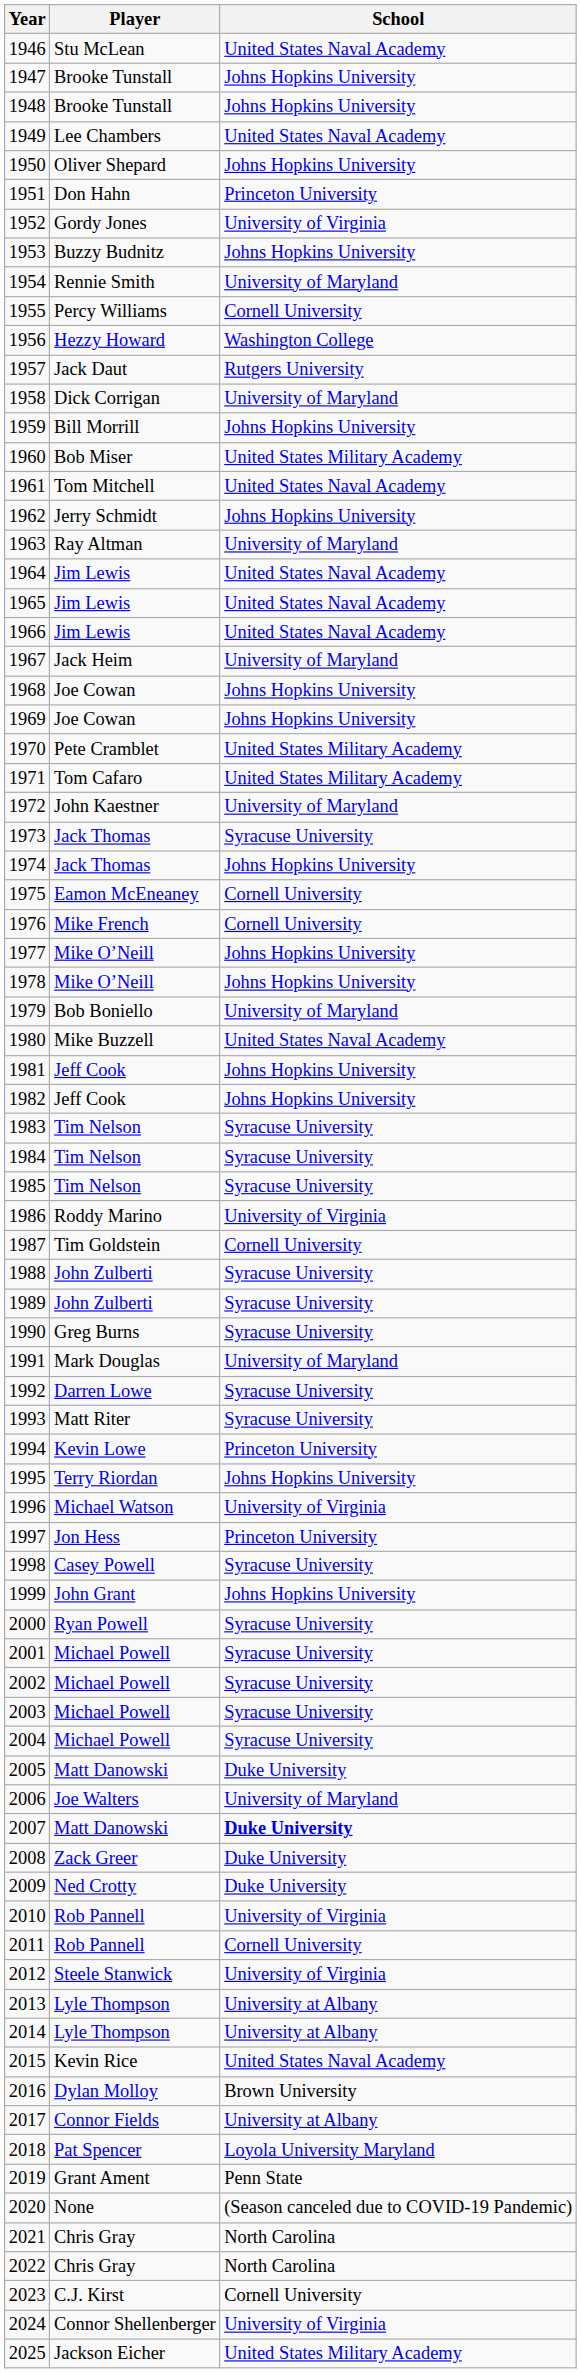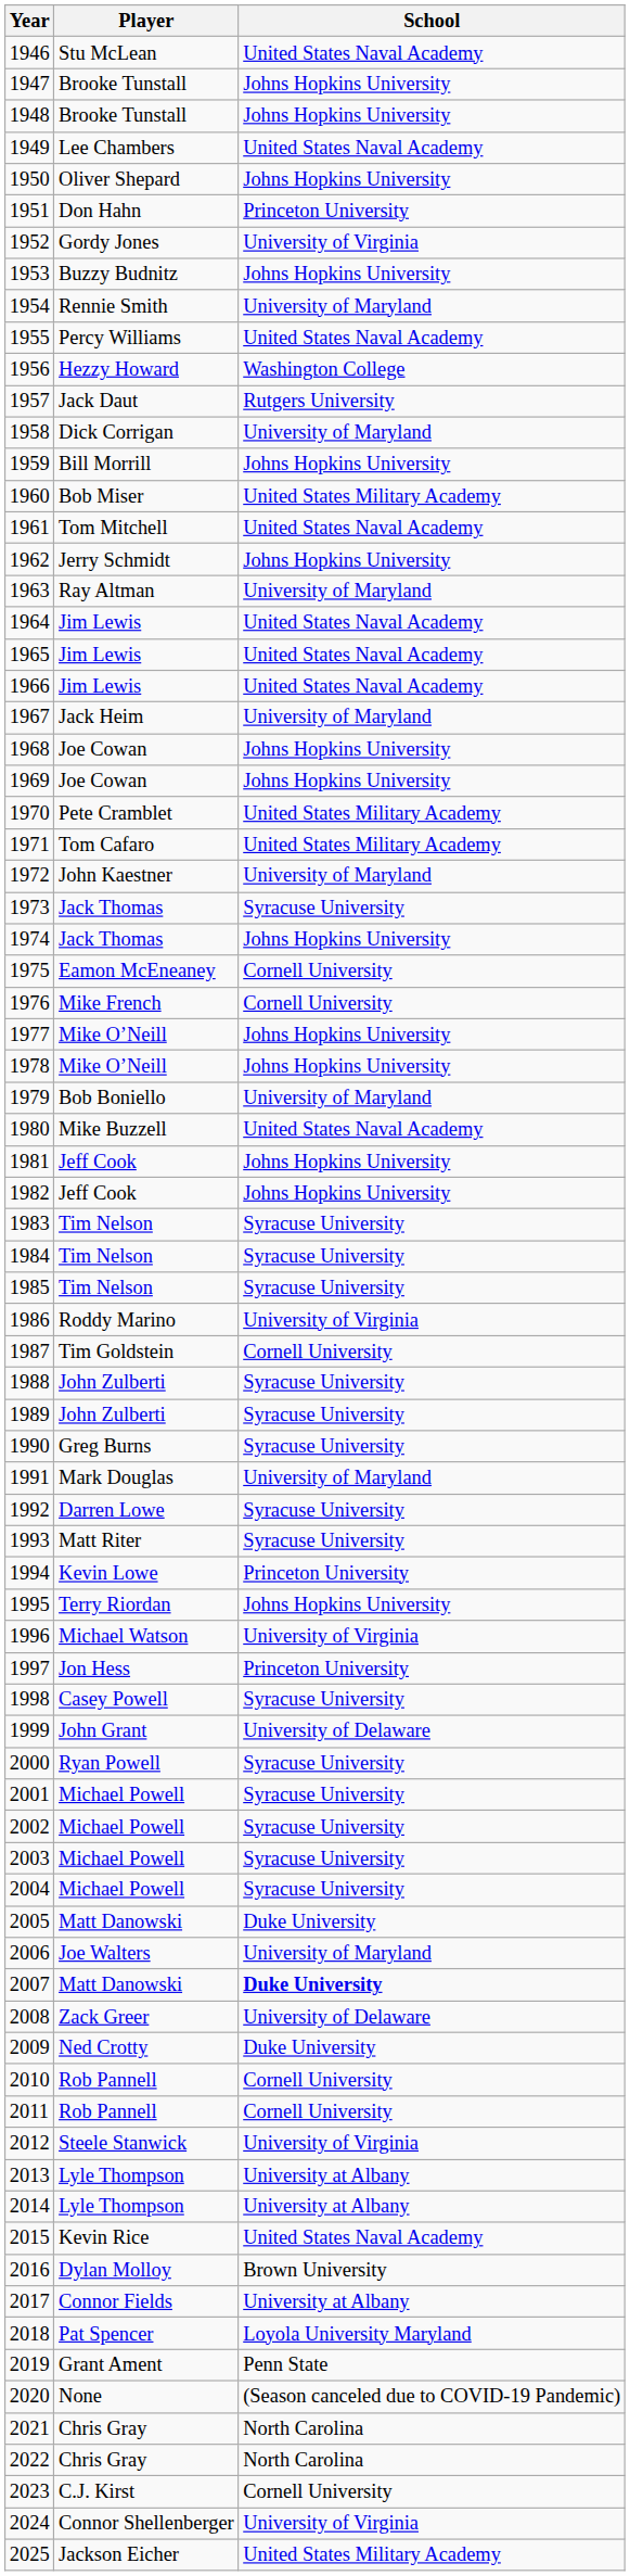1955 | School: Cornell University -> United States Naval Academy
1999 | School: Johns Hopkins University -> University of Delaware
2008 | School: Duke University -> University of Delaware
2010 | School: University of Virginia -> Cornell University
